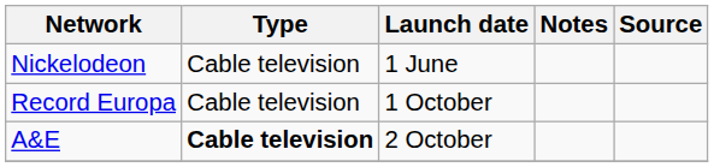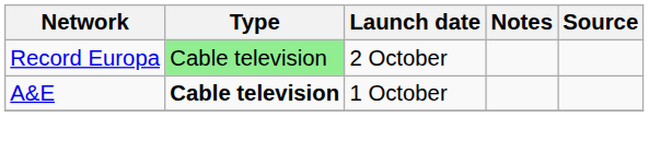- row: Nickelodeon | Cable television | 1 June
Record Europa | Type: no background -> lightgreen background
Record Europa | Launch date: 1 October -> 2 October
A&E | Launch date: 2 October -> 1 October
